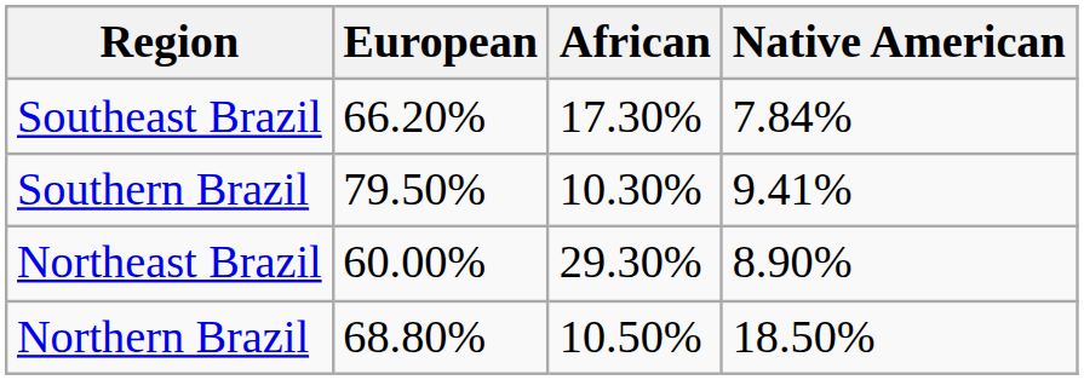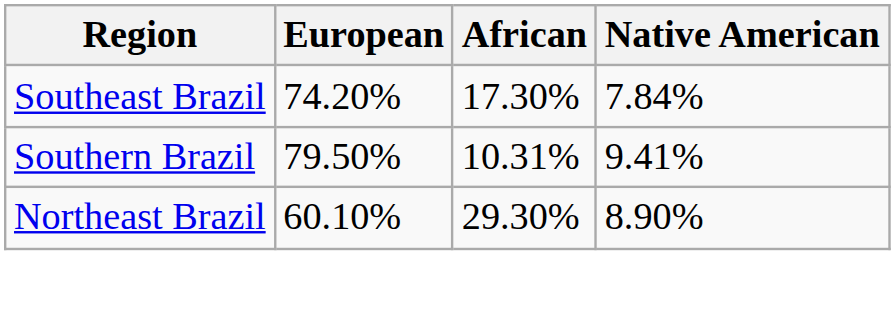Southeast Brazil | European: 66.20% -> 74.20%
Southern Brazil | African: 10.30% -> 10.31%
Northeast Brazil | European: 60.00% -> 60.10%
- row: Northern Brazil | 68.80% | 10.50% | 18.50%
